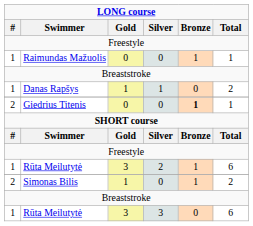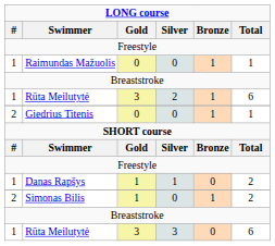rows swapped: Rūta Meilutytė / 2 <-> Danas Rapšys
Giedrius Titenis | column 5: bold -> normal
